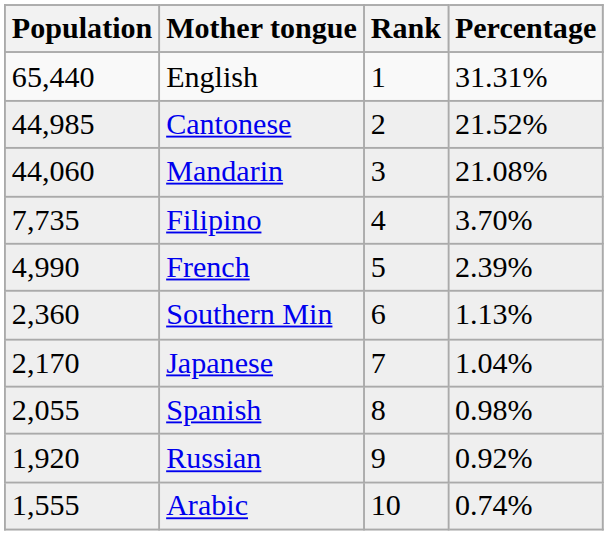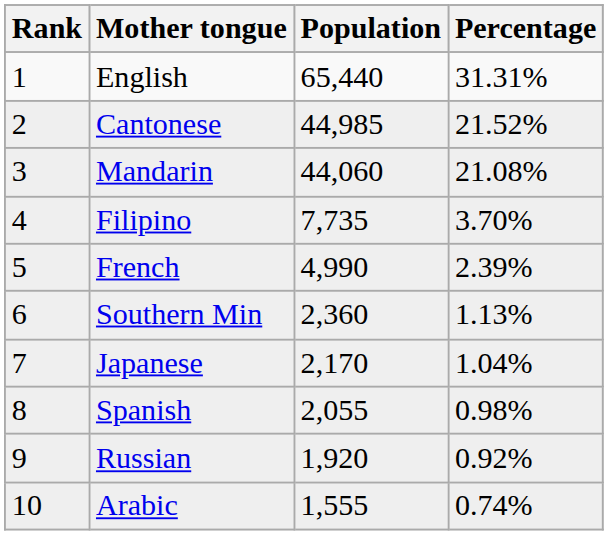columns swapped: Rank <-> Population
